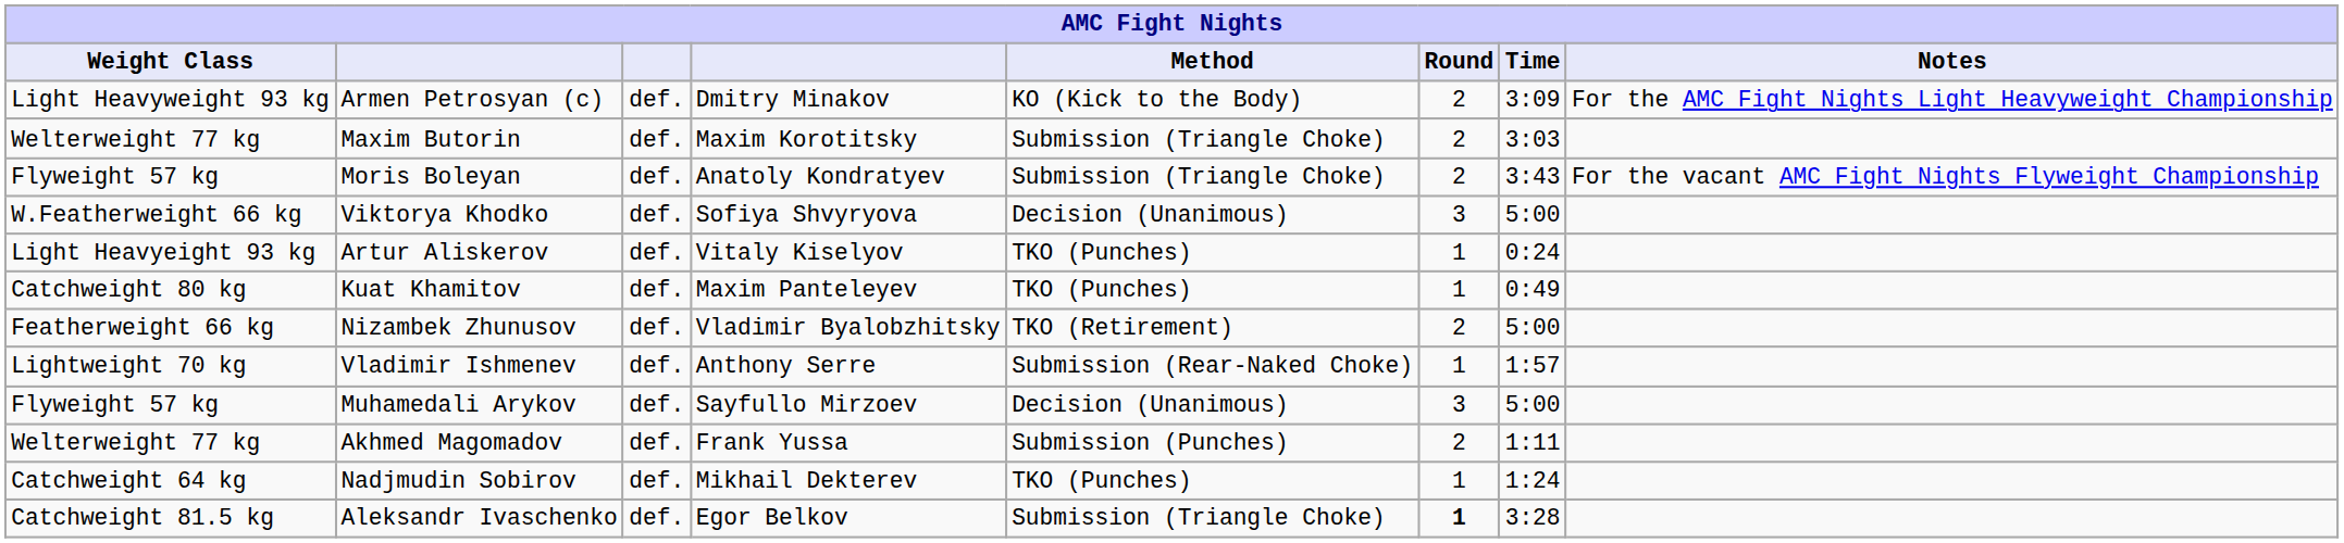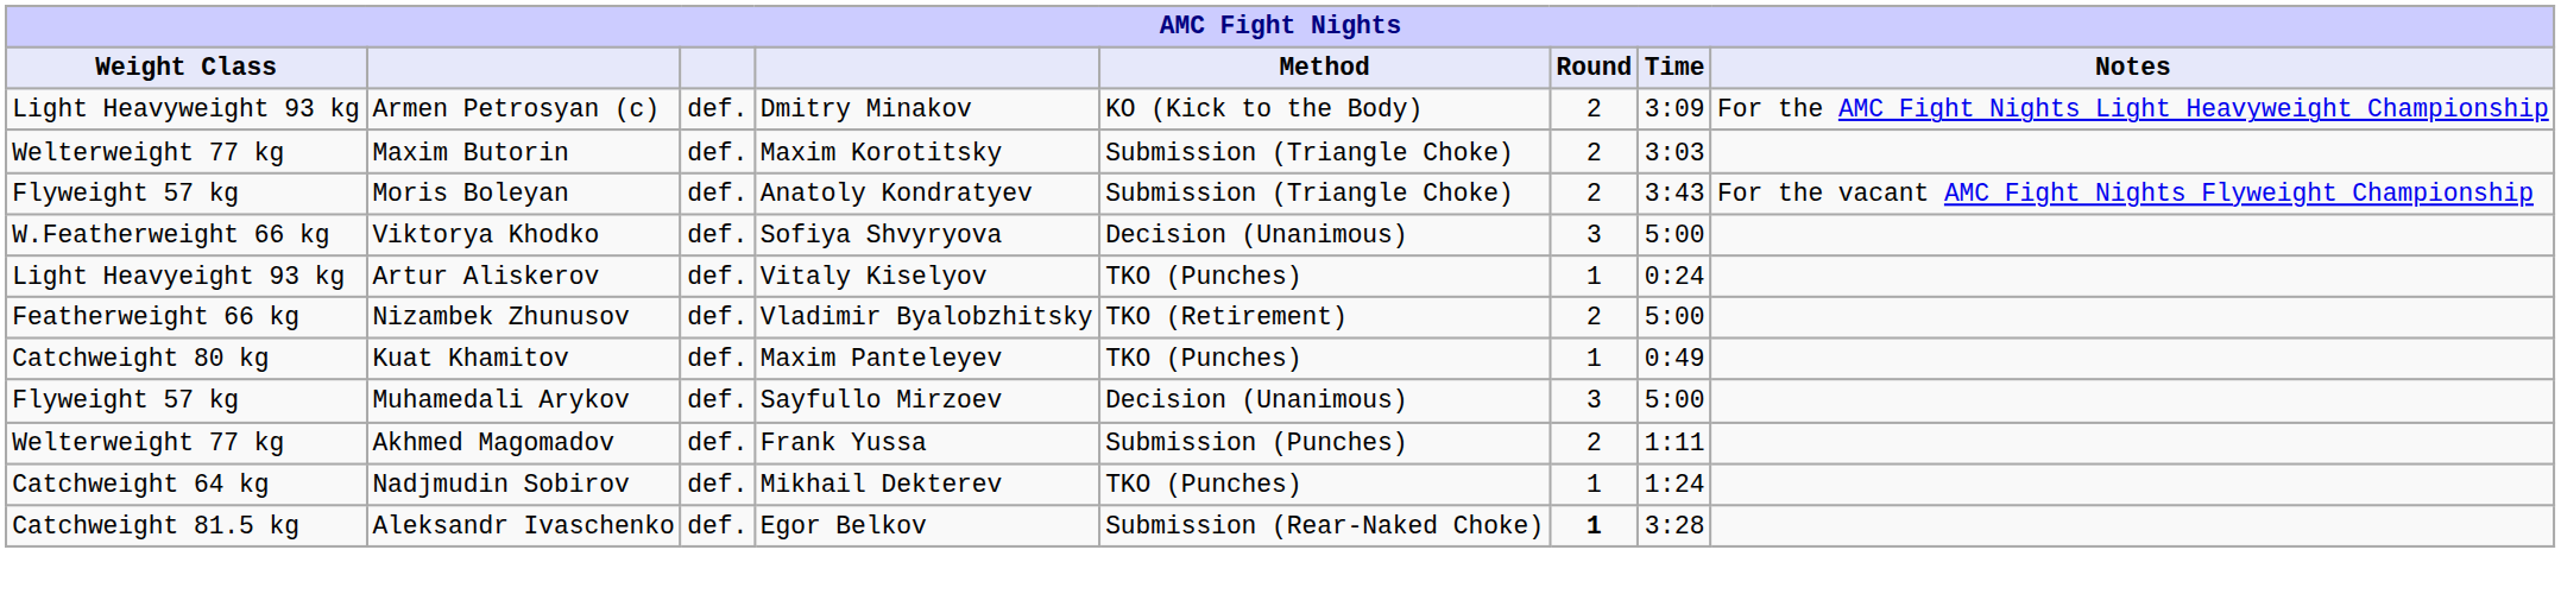rows swapped: Kuat Khamitov <-> Nizambek Zhunusov
- row: Lightweight 70 kg | Vladimir Ishmenev | def. | Anthony Serre | Submission (Rear-Naked Choke) | 1 | 1:57
Aleksandr Ivaschenko | Method: Submission (Triangle Choke) -> Submission (Rear-Naked Choke)
